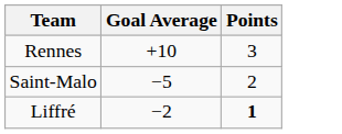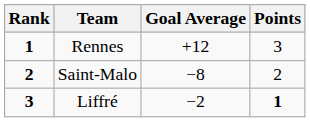+ column: Rank | 1 | 2 | 3
Rennes | Goal Average: +10 -> +12
Saint-Malo | Goal Average: −5 -> −8
